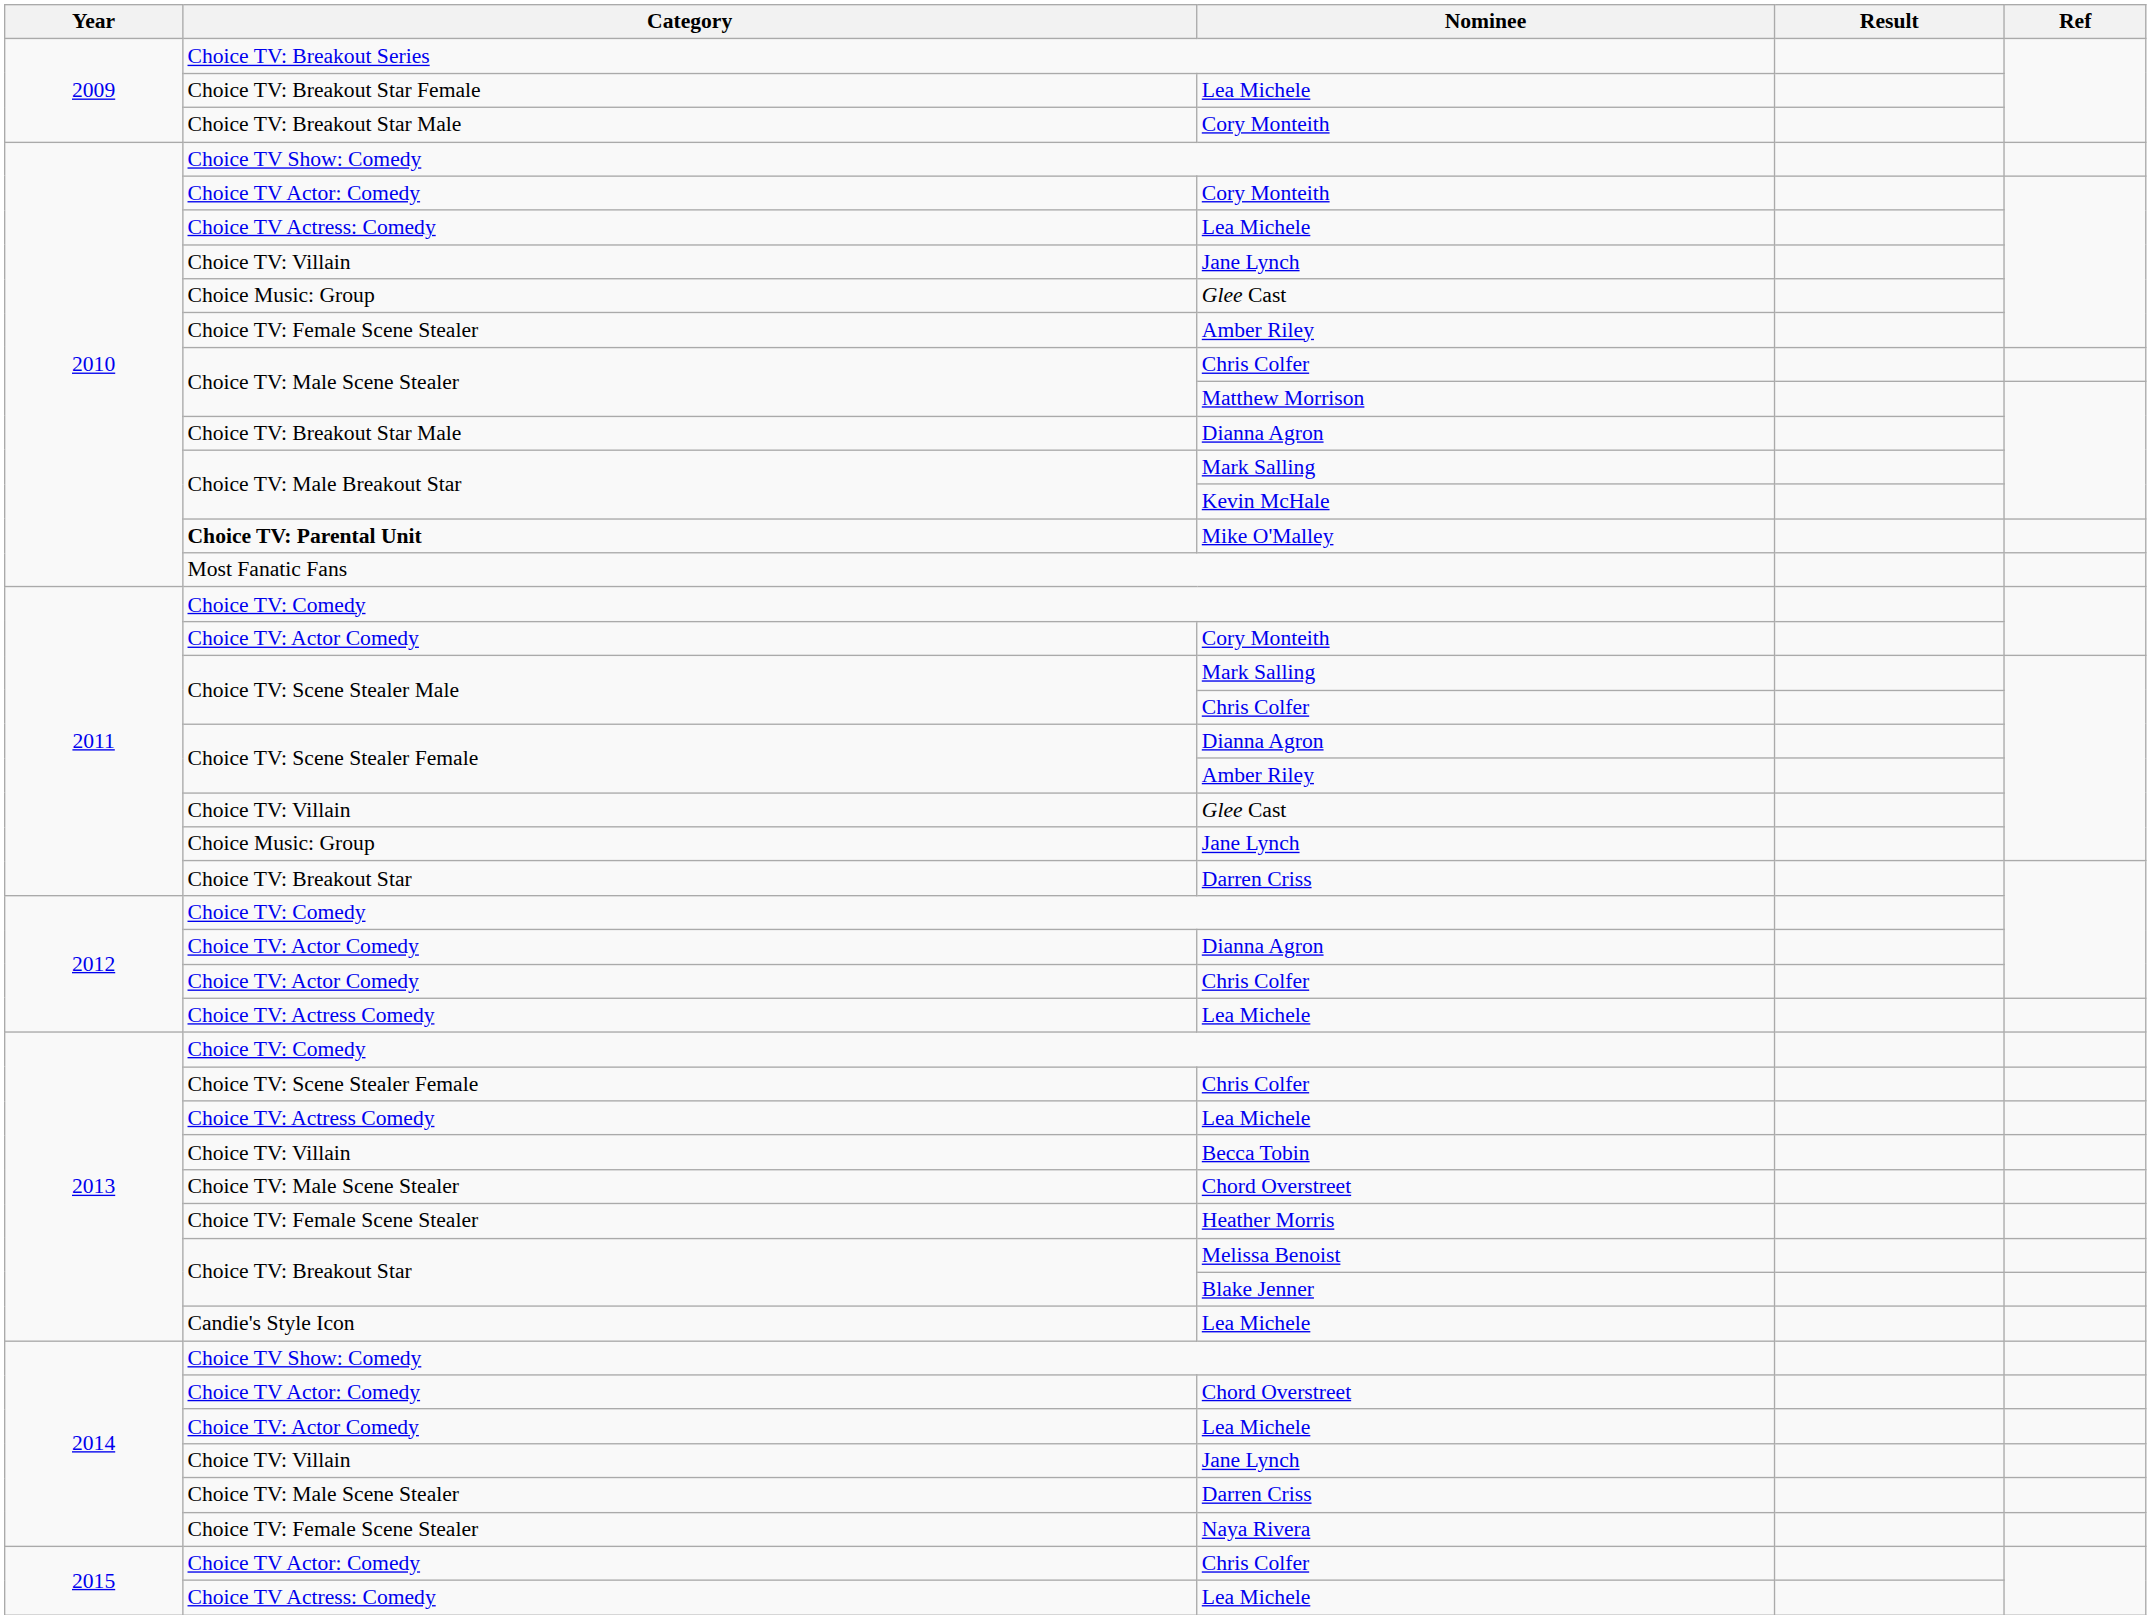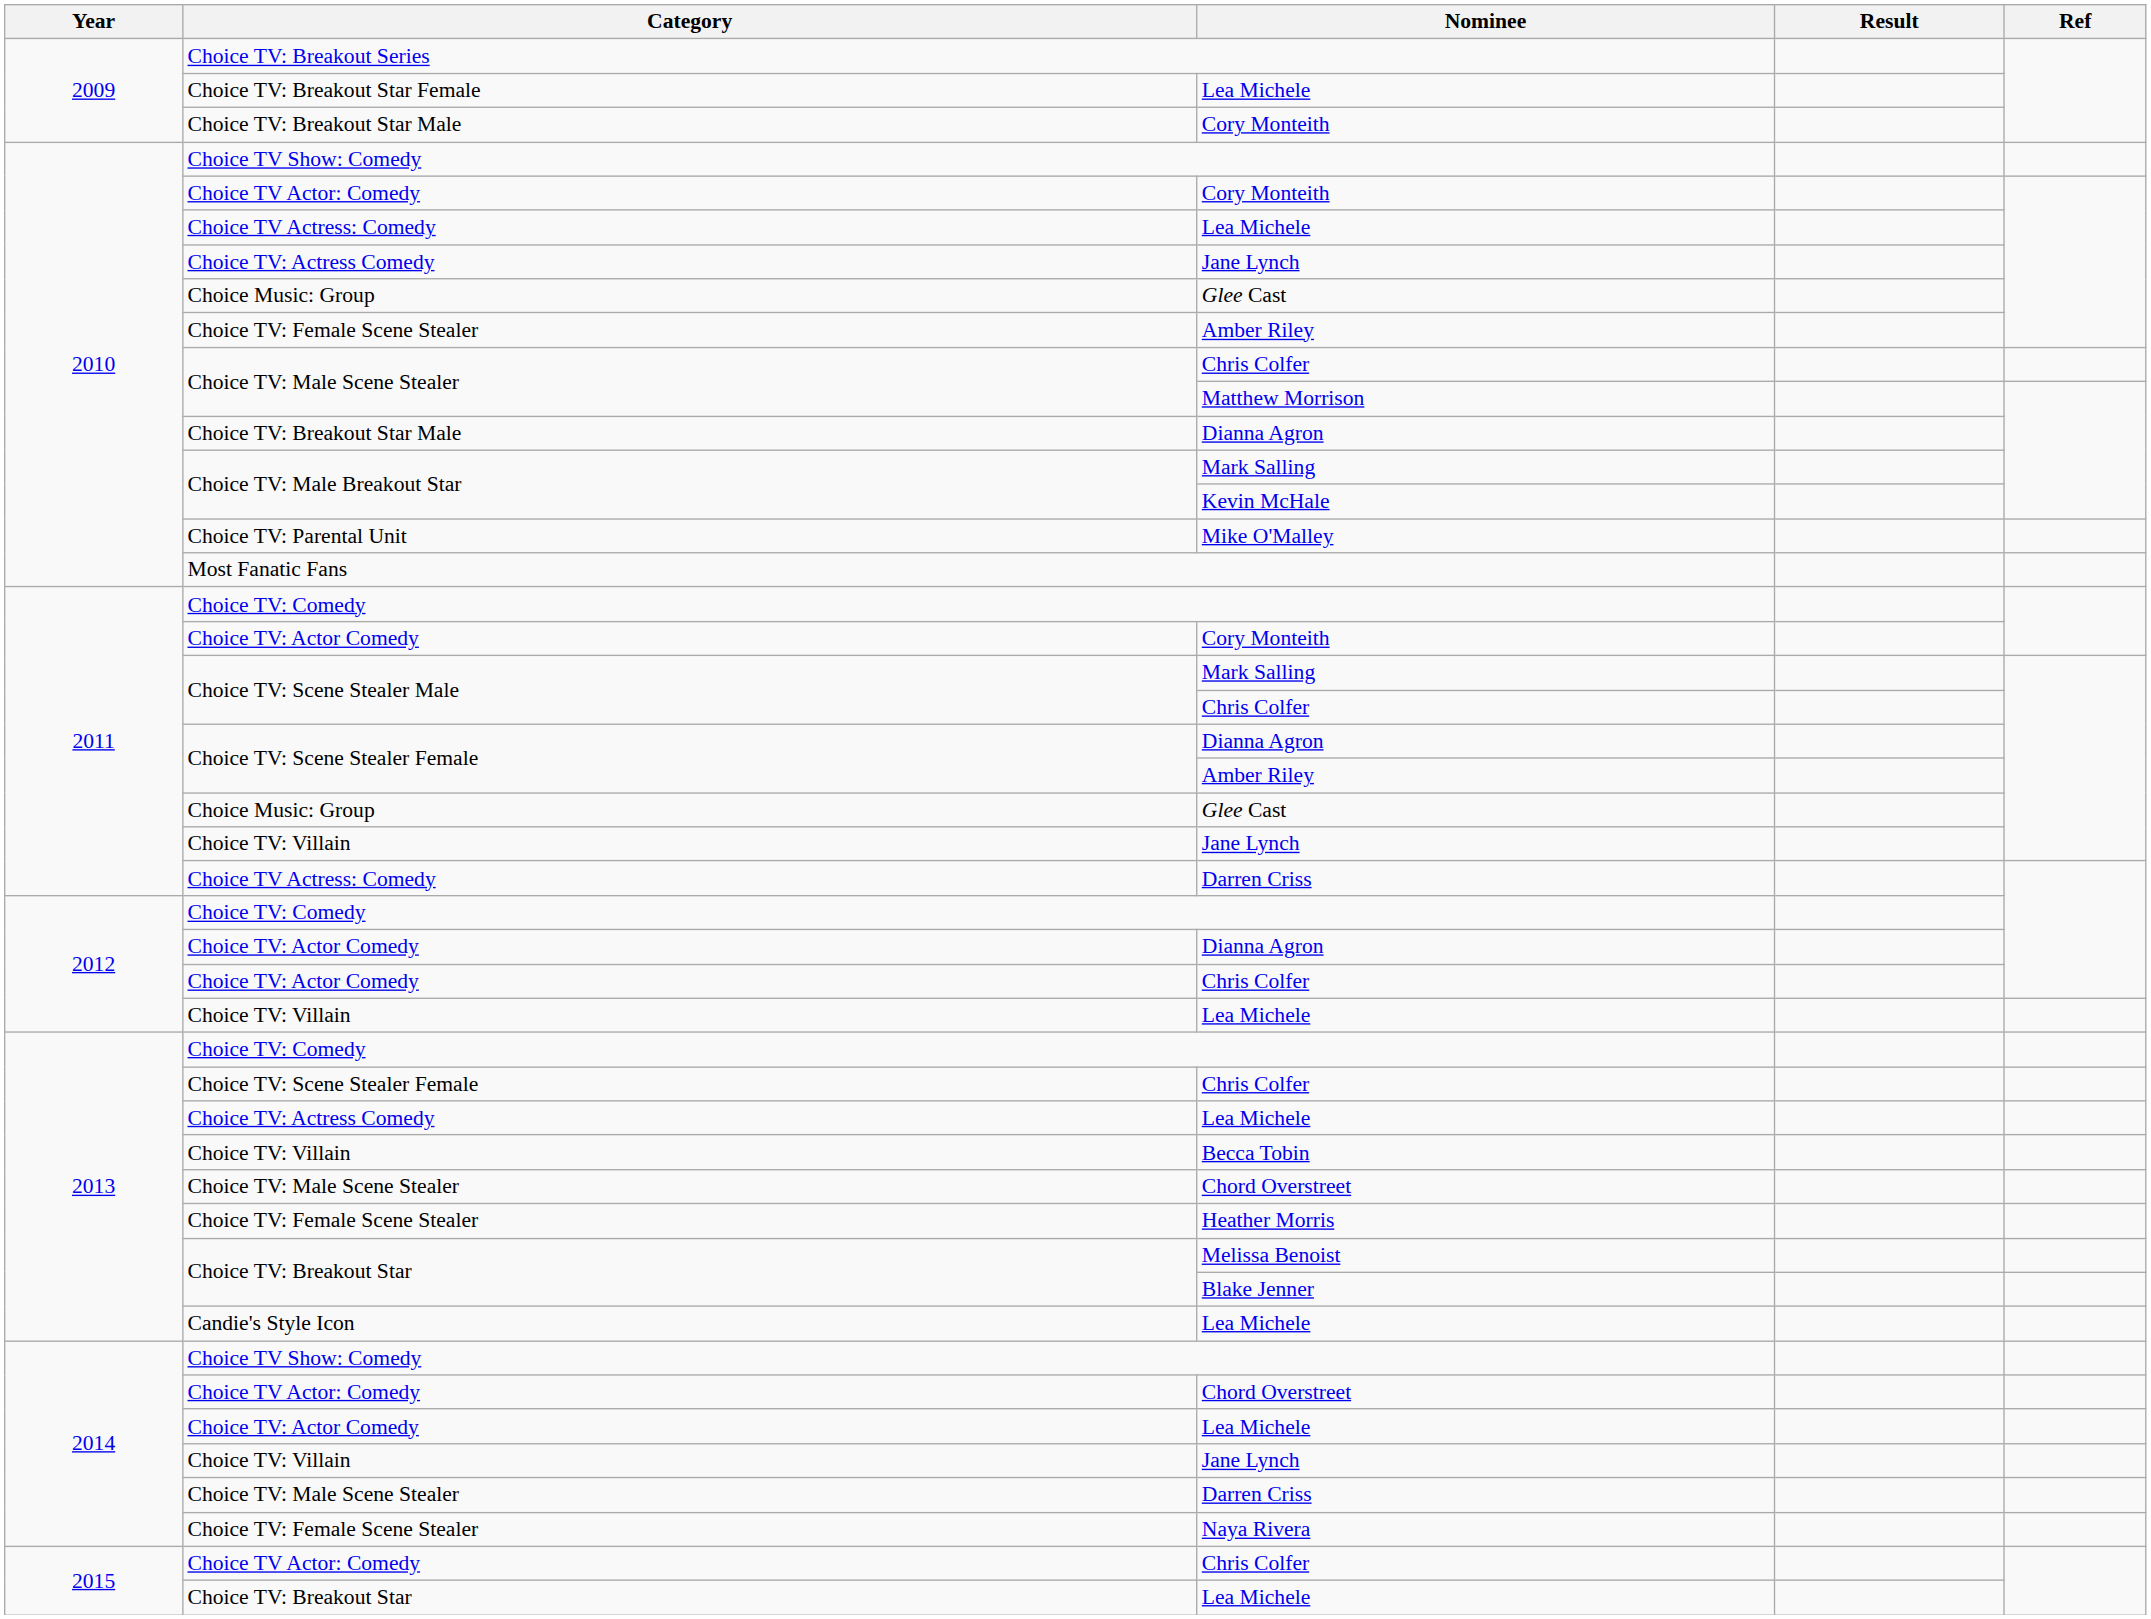2010 / Jane Lynch | Category: Choice TV: Villain -> Choice TV: Actress Comedy
Mike O'Malley | Category: bold -> normal
2011 / Glee Cast | Category: Choice TV: Villain -> Choice Music: Group
2011 / Jane Lynch | Category: Choice Music: Group -> Choice TV: Villain
2011 / Darren Criss | Category: Choice TV: Breakout Star -> Choice TV Actress: Comedy
2012 / Lea Michele | Category: Choice TV: Actress Comedy -> Choice TV: Villain
2015 / Lea Michele | Category: Choice TV Actress: Comedy -> Choice TV: Breakout Star
